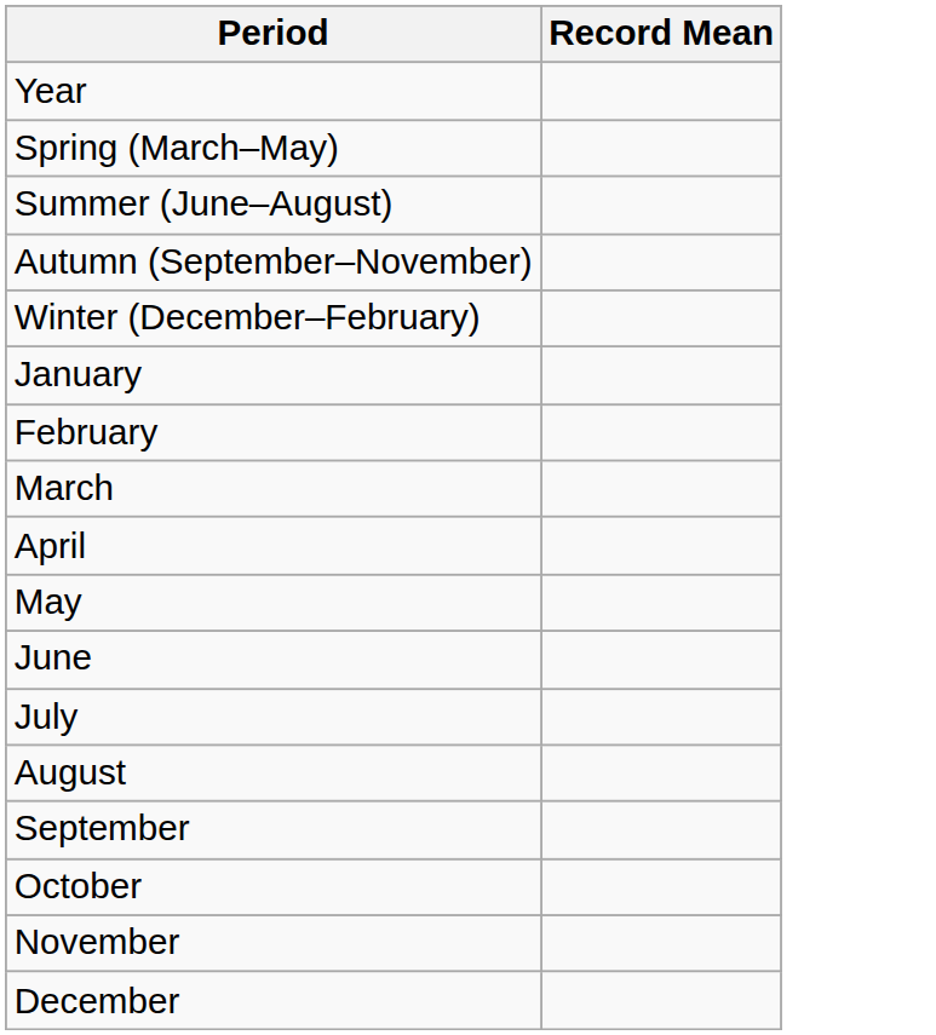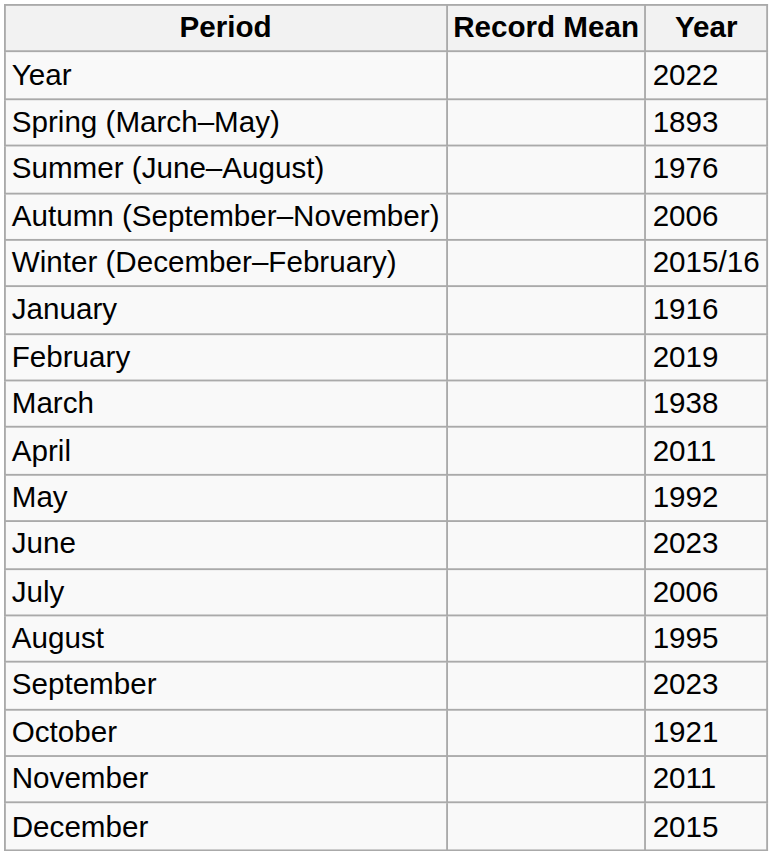+ column: Year | 2022 | 1893 | 1976 | 2006 | 2015/16 | 1916 | 2019 | 1938 | 2011 | 1992 | 2023 | 2006 | 1995 | 2023 | 1921 | 2011 | 2015
